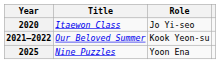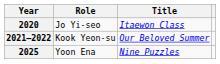columns swapped: Title <-> Role
